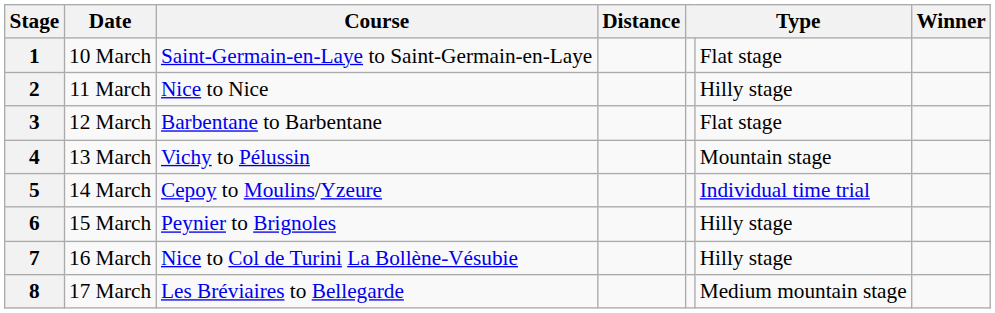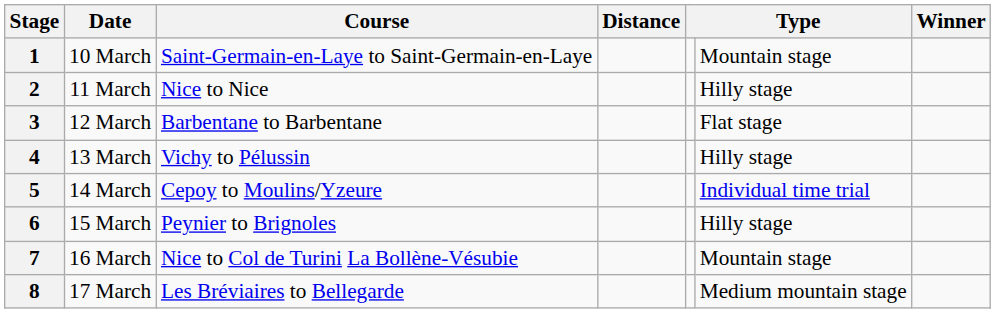1 | column 6: Flat stage -> Mountain stage
4 | column 6: Mountain stage -> Hilly stage
7 | column 6: Hilly stage -> Mountain stage
